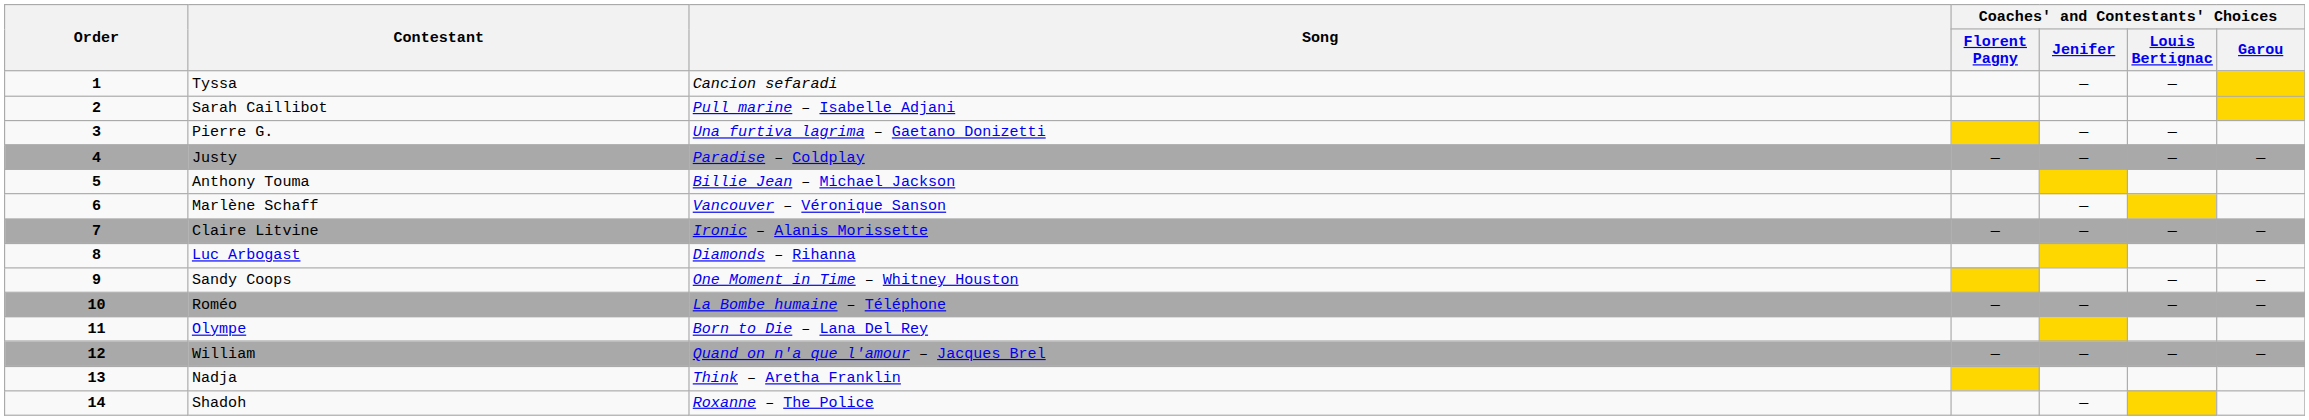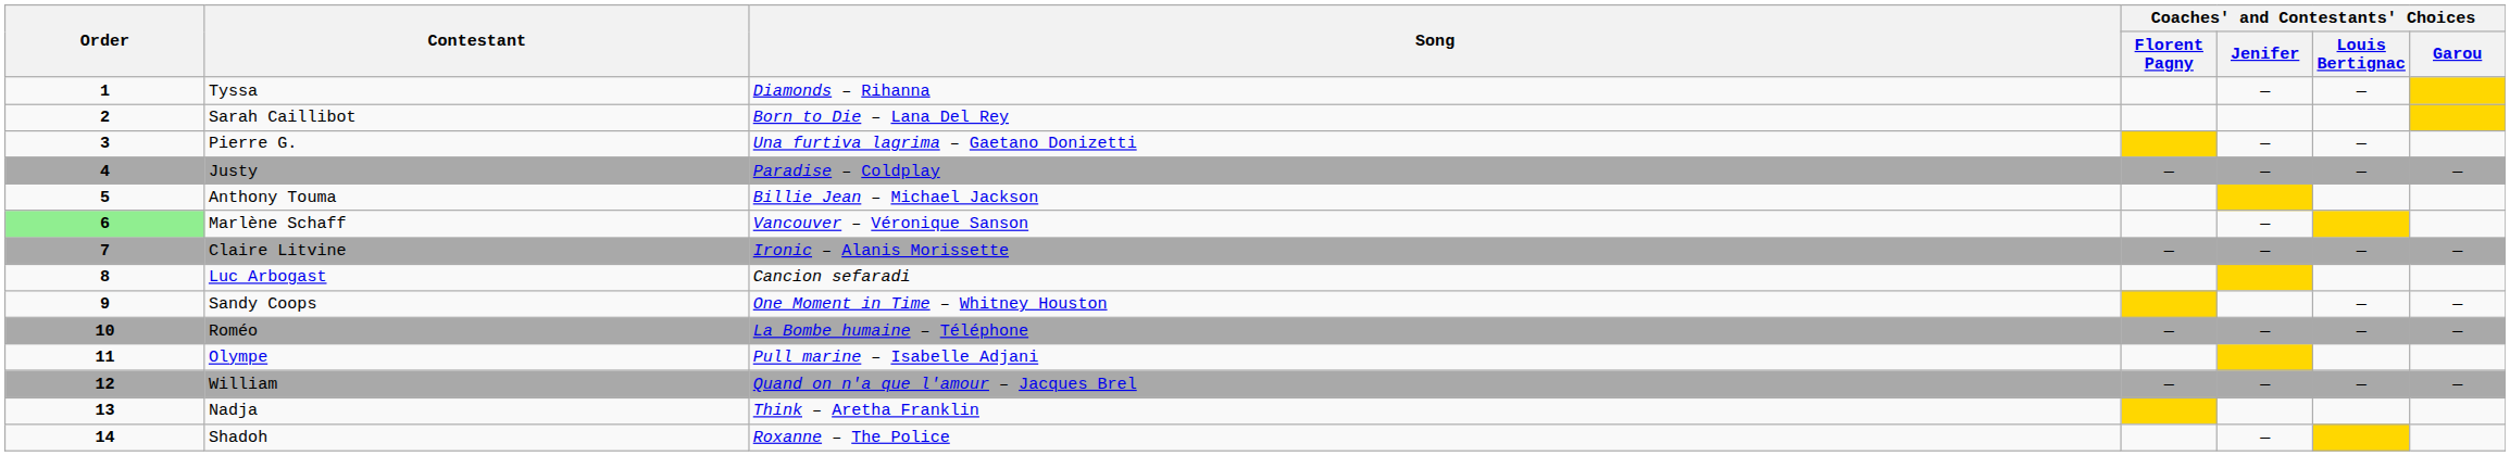Tyssa | Song: Cancion sefaradi -> Diamonds – Rihanna
Sarah Caillibot | Song: Pull marine – Isabelle Adjani -> Born to Die – Lana Del Rey
Marlène Schaff | Order: no background -> lightgreen background
Luc Arbogast | Song: Diamonds – Rihanna -> Cancion sefaradi
Olympe | Song: Born to Die – Lana Del Rey -> Pull marine – Isabelle Adjani
